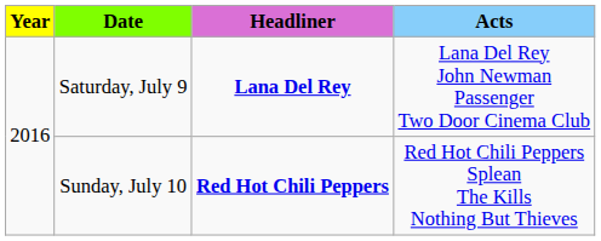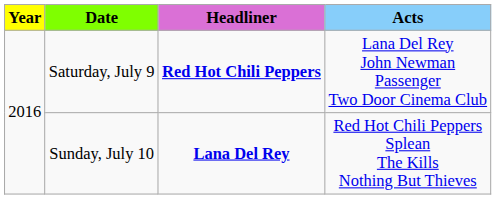Saturday, July 9 | Headliner: Lana Del Rey -> Red Hot Chili Peppers
Sunday, July 10 | Headliner: Red Hot Chili Peppers -> Lana Del Rey
